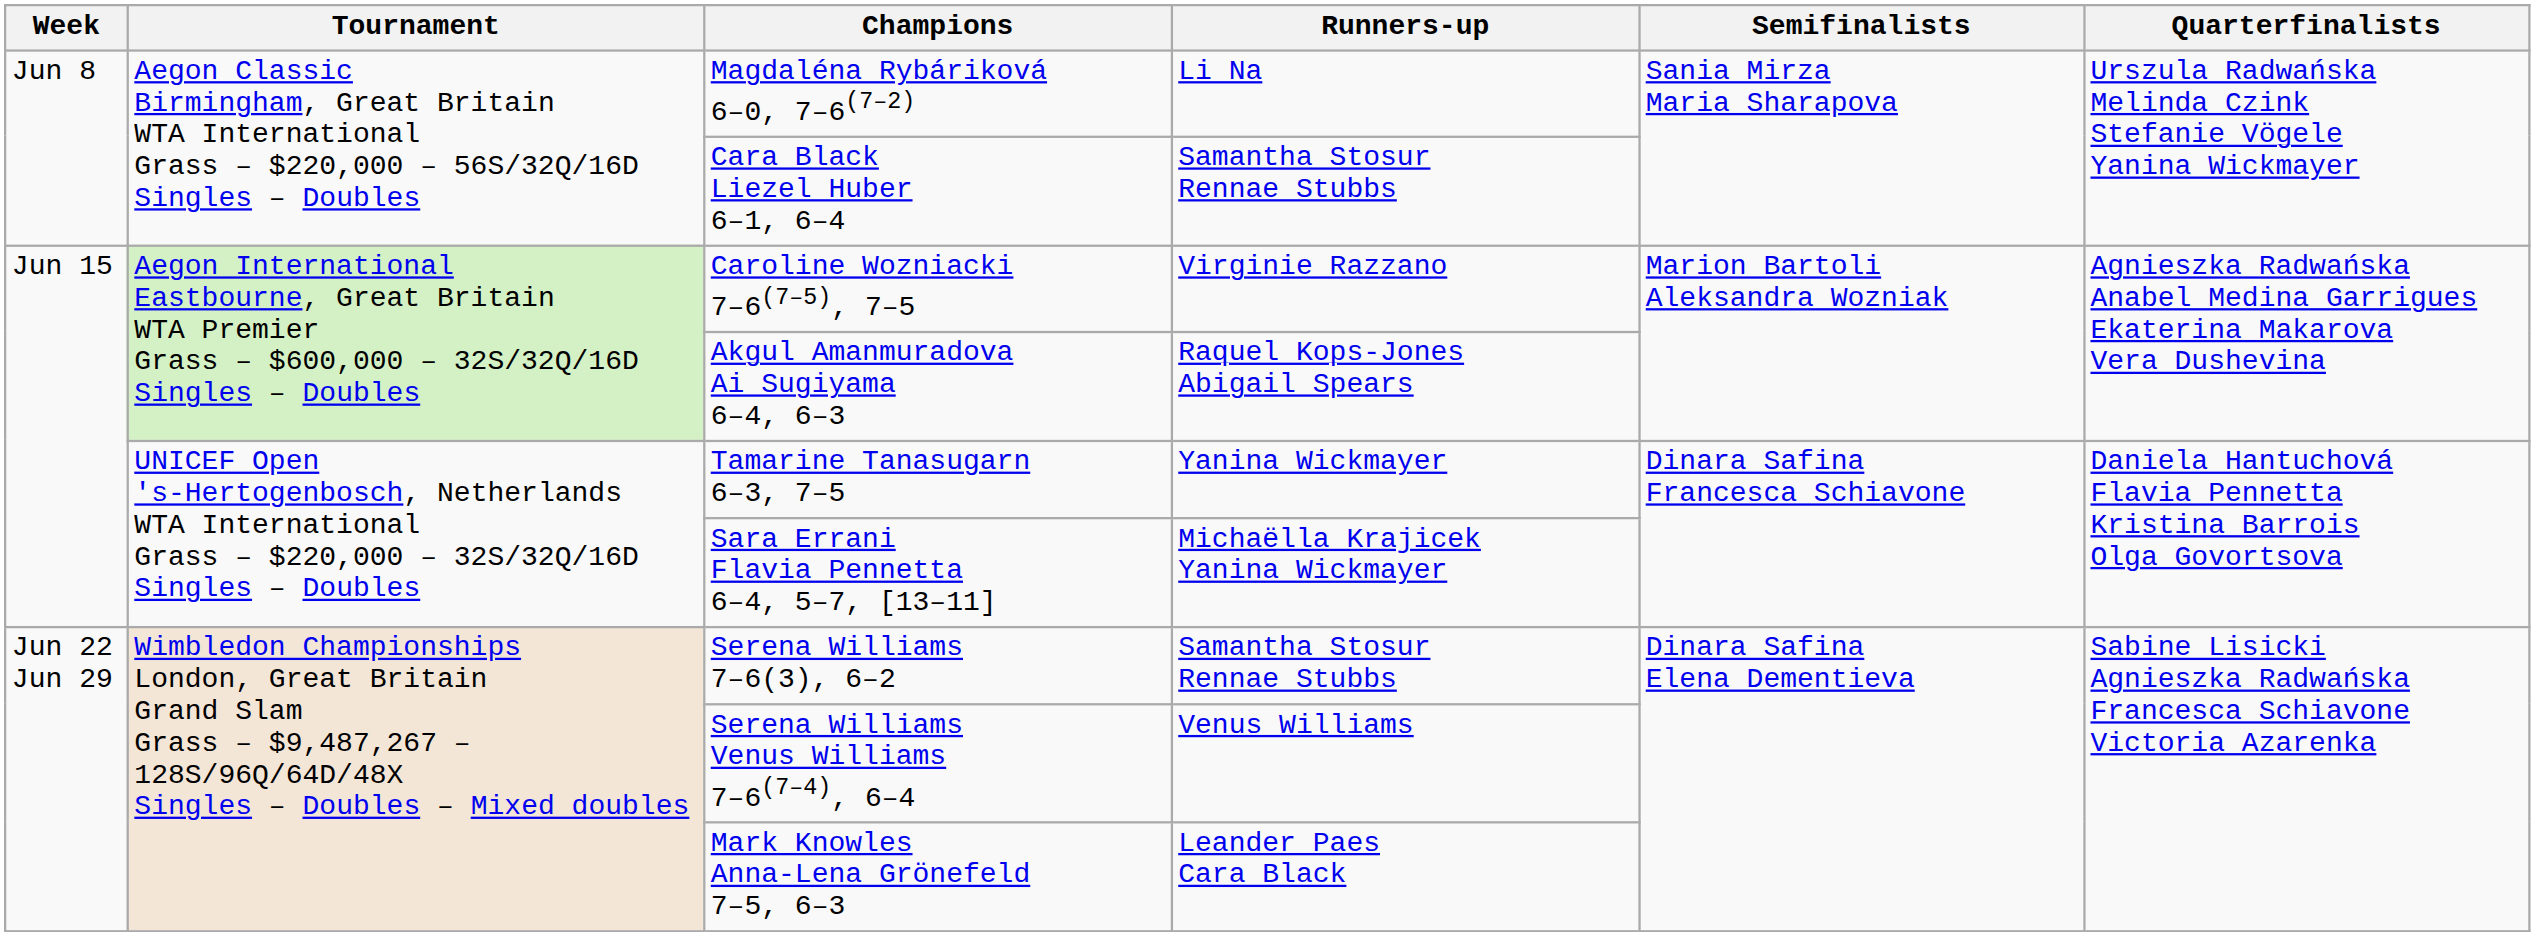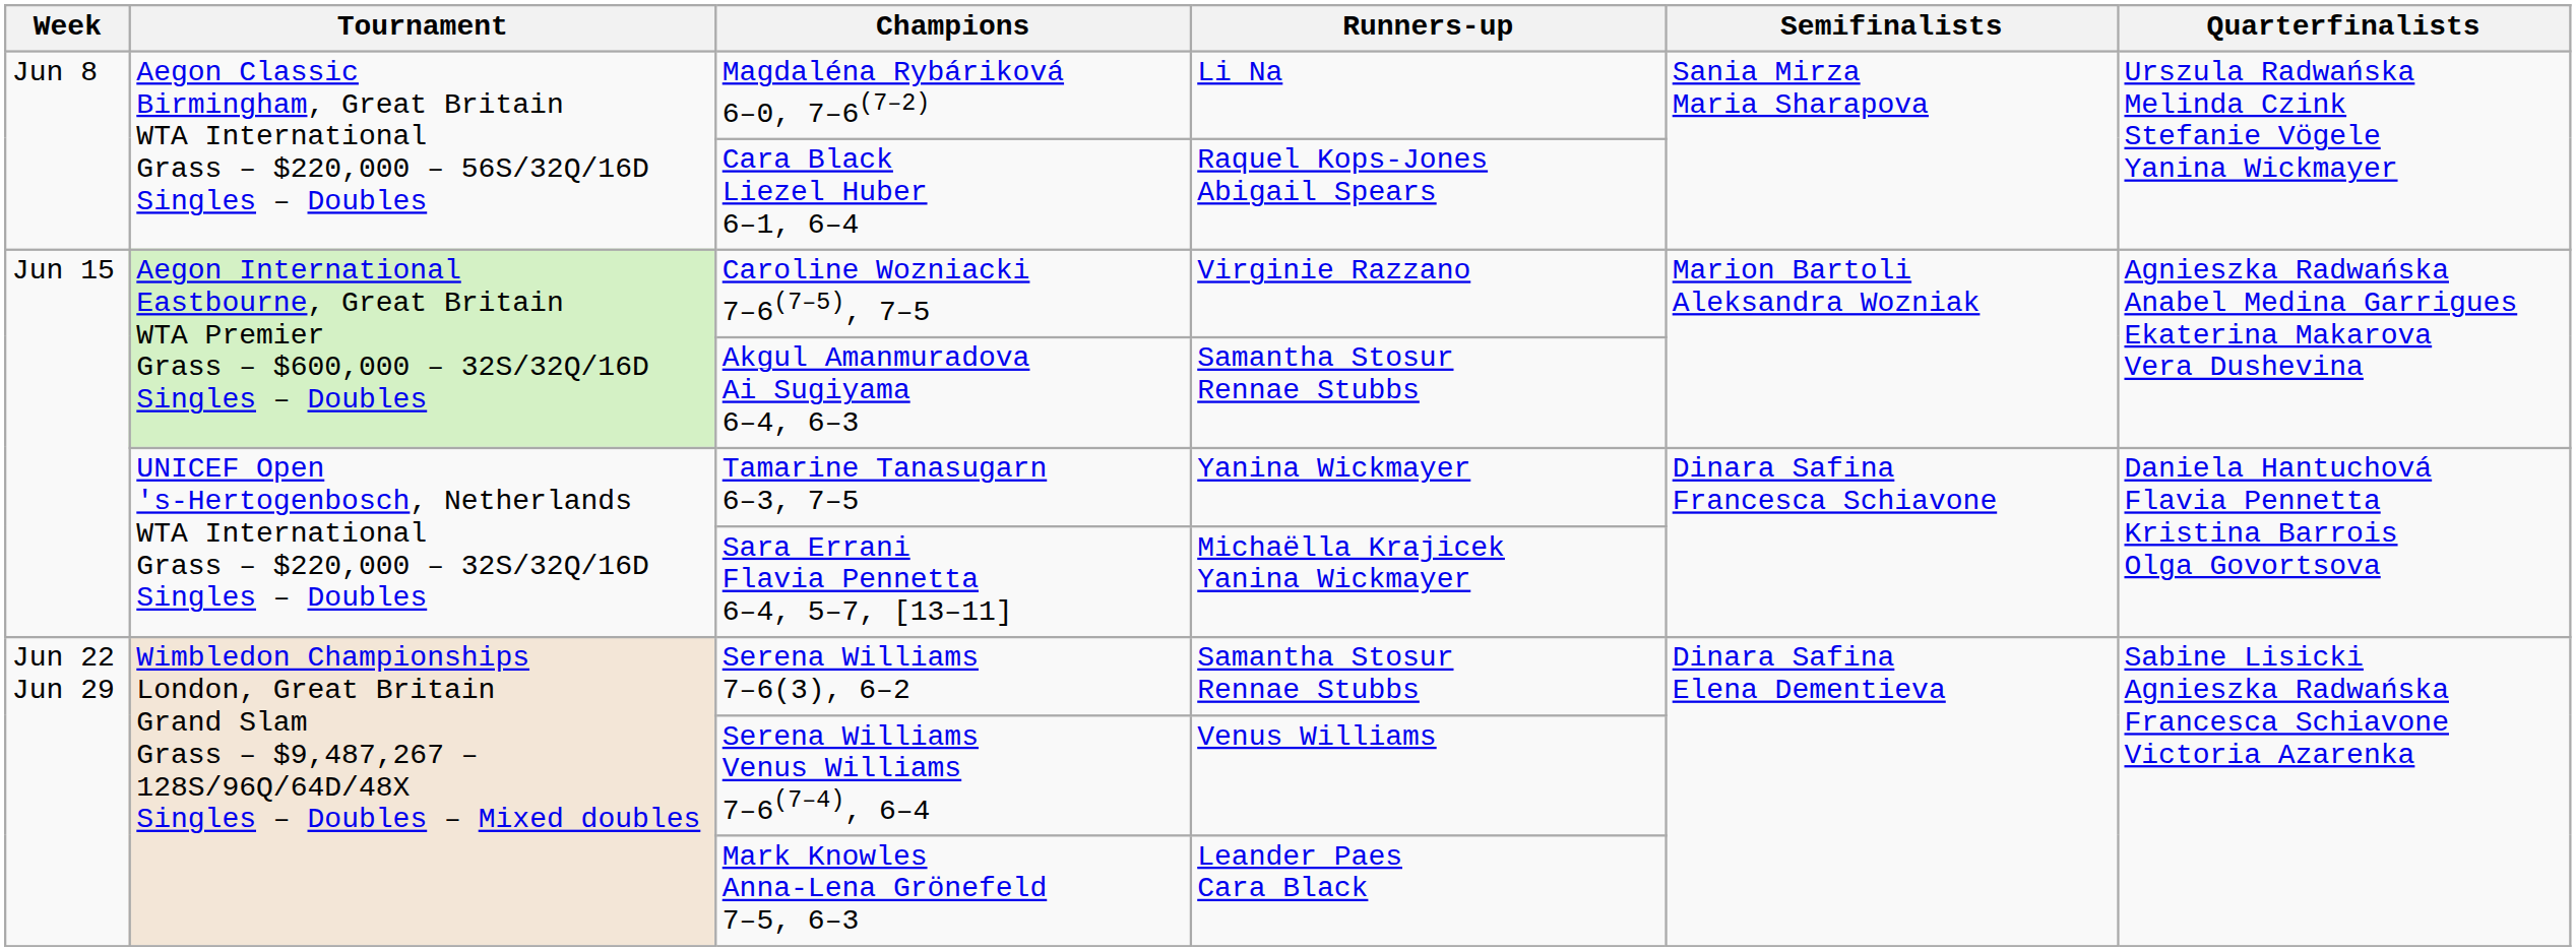Cara Black Liezel Huber 6–1, 6–4 | Runners-up: Samantha Stosur Rennae Stubbs -> Raquel Kops-Jones Abigail Spears
Akgul Amanmuradova Ai Sugiyama 6–4, 6–3 | Runners-up: Raquel Kops-Jones Abigail Spears -> Samantha Stosur Rennae Stubbs
